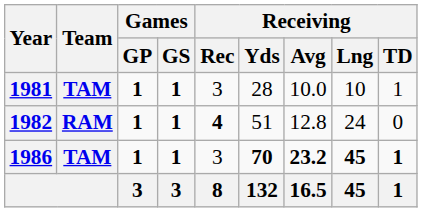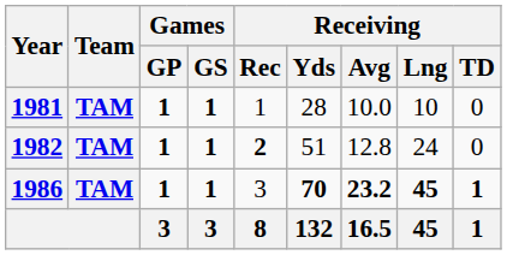1981 | Receiving / Rec: 3 -> 1
1981 | Receiving / TD: 1 -> 0
1982 | Team: RAM -> TAM
1982 | Receiving / Rec: 4 -> 2
